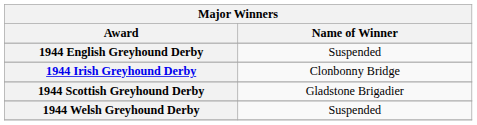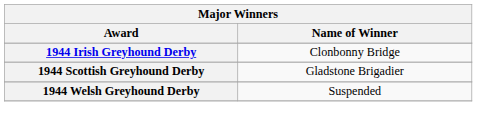- row: 1944 English Greyhound Derby | Suspended
